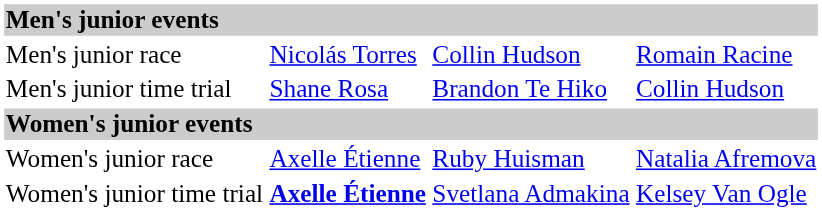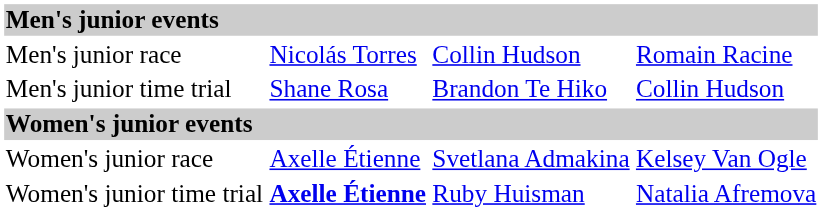Women's junior race | column 3: Ruby Huisman -> Svetlana Admakina
Women's junior race | column 4: Natalia Afremova -> Kelsey Van Ogle
Women's junior time trial | column 3: Svetlana Admakina -> Ruby Huisman
Women's junior time trial | column 4: Kelsey Van Ogle -> Natalia Afremova
